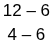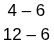rows swapped: 12 – 6 <-> 4 – 6
